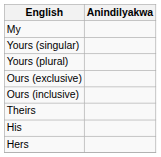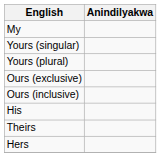rows swapped: Theirs <-> His
